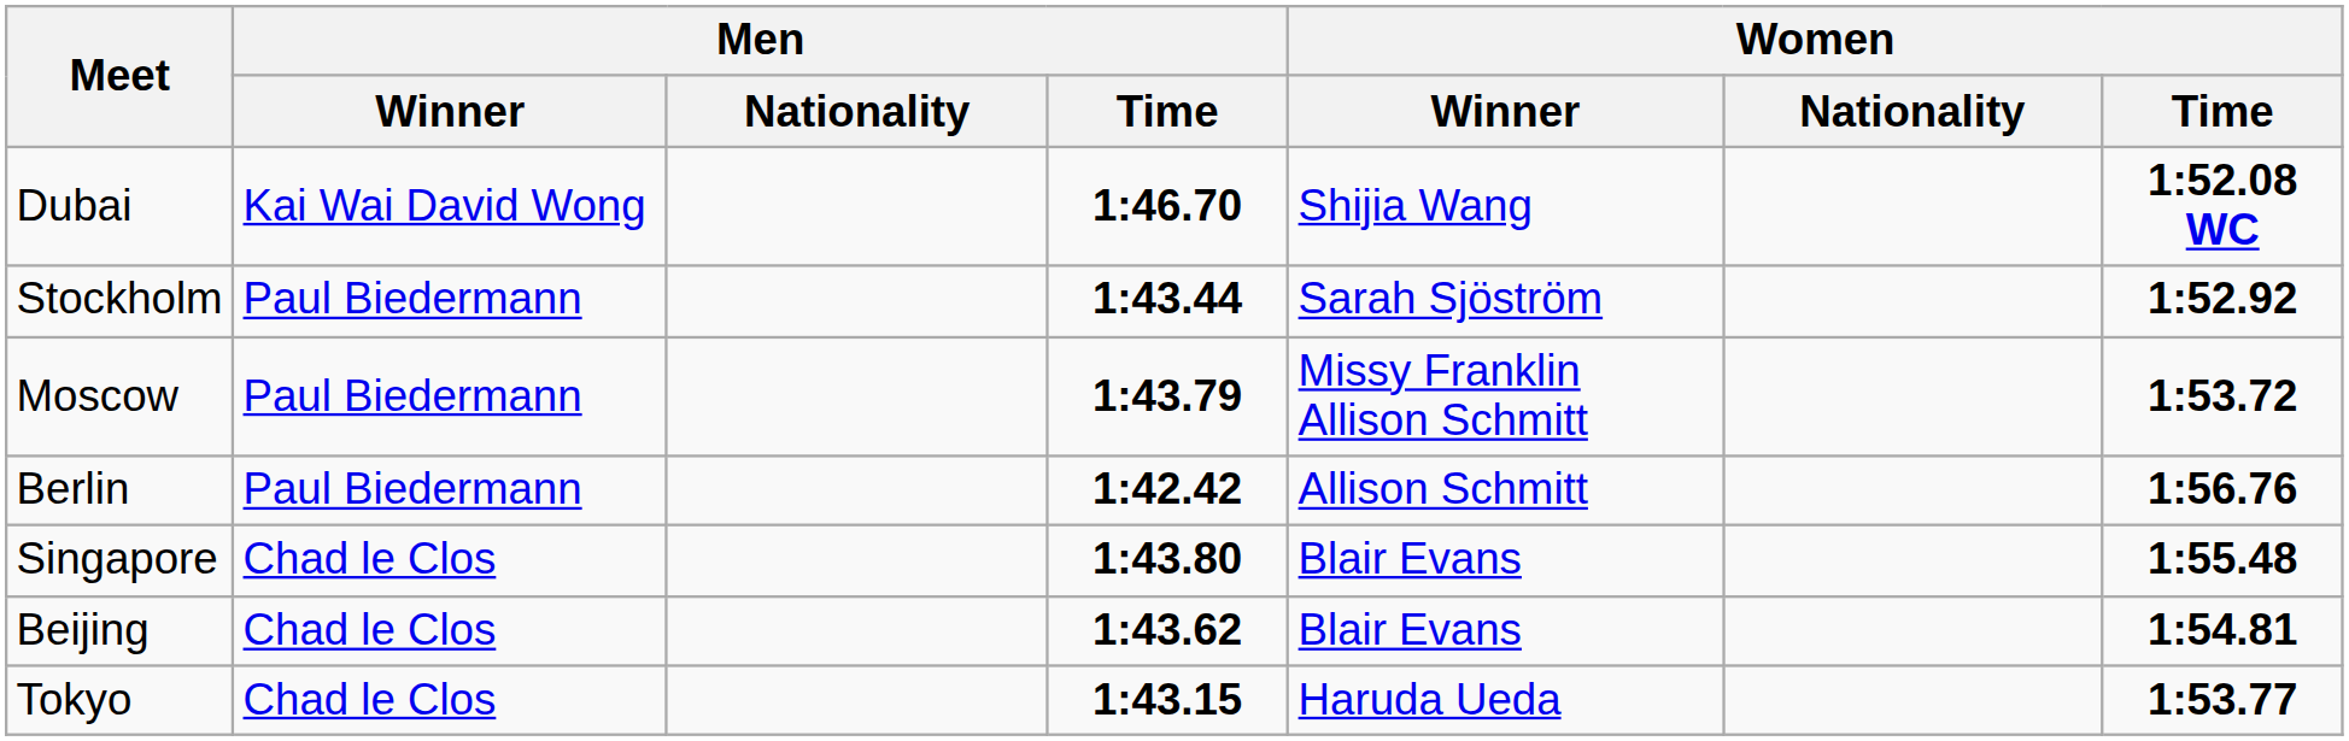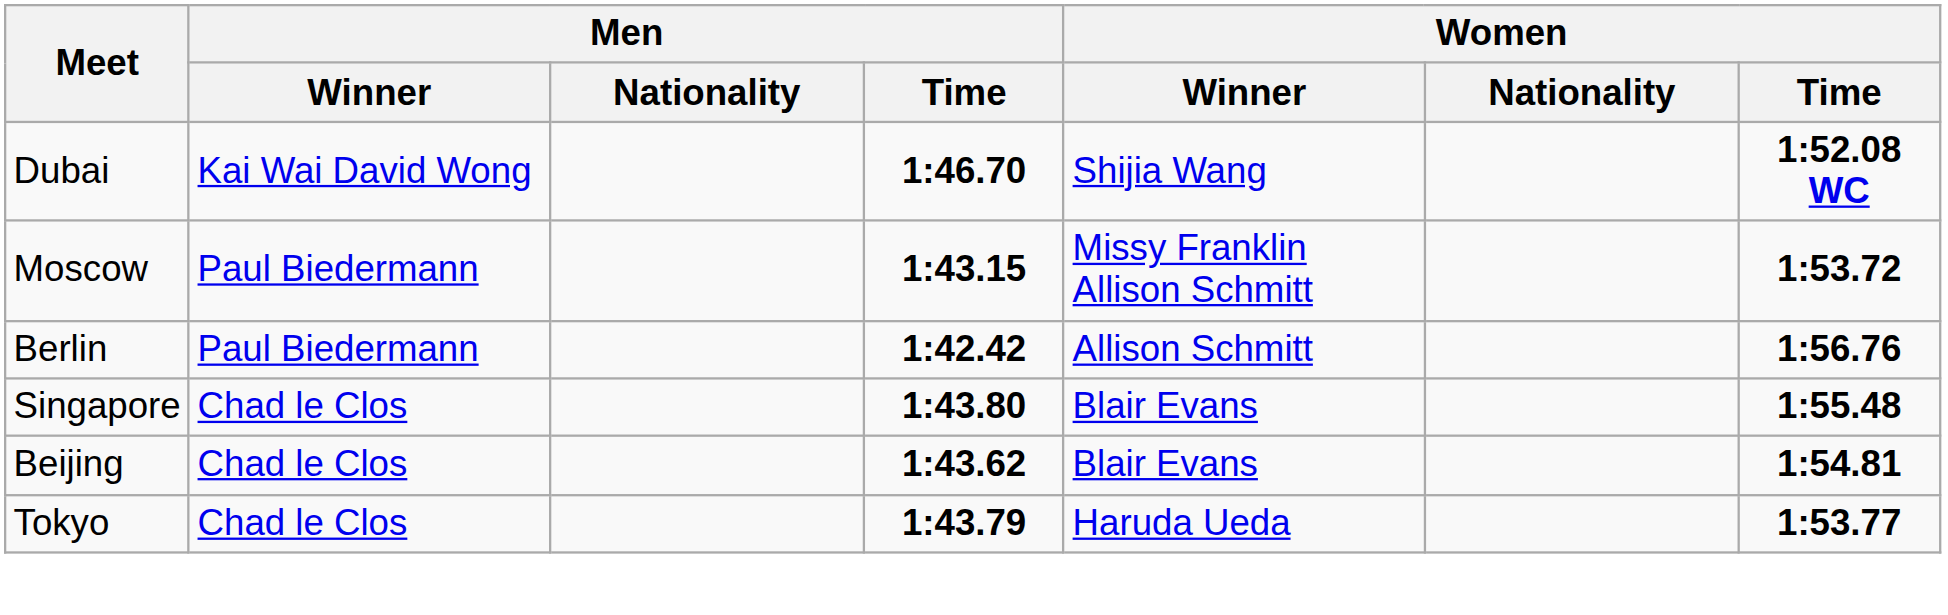- row: Stockholm | Paul Biedermann | 1:43.44 | Sarah Sjöström | 1:52.92
Moscow | Men / Time: 1:43.79 -> 1:43.15
Tokyo | Men / Time: 1:43.15 -> 1:43.79
